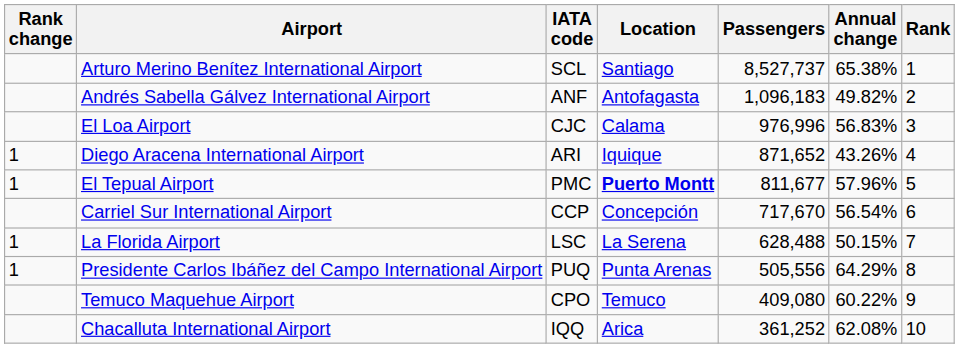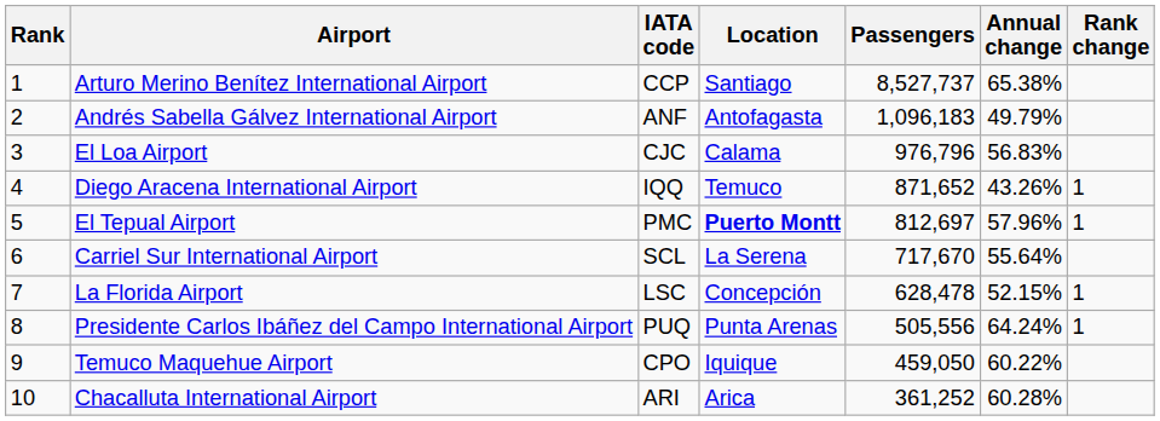columns swapped: Rank <-> Rank change
Arturo Merino Benítez International Airport | IATA code: SCL -> CCP
Andrés Sabella Gálvez International Airport | Annual change: 49.82% -> 49.79%
El Loa Airport | Passengers: 976,996 -> 976,796
Diego Aracena International Airport | IATA code: ARI -> IQQ
Diego Aracena International Airport | Location: Iquique -> Temuco
El Tepual Airport | Passengers: 811,677 -> 812,697
Carriel Sur International Airport | IATA code: CCP -> SCL
Carriel Sur International Airport | Location: Concepción -> La Serena
Carriel Sur International Airport | Annual change: 56.54% -> 55.64%
La Florida Airport | Location: La Serena -> Concepción
La Florida Airport | Passengers: 628,488 -> 628,478
La Florida Airport | Annual change: 50.15% -> 52.15%
Presidente Carlos Ibáñez del Campo International Airport | Annual change: 64.29% -> 64.24%
Temuco Maquehue Airport | Location: Temuco -> Iquique
Temuco Maquehue Airport | Passengers: 409,080 -> 459,050
Chacalluta International Airport | IATA code: IQQ -> ARI
Chacalluta International Airport | Annual change: 62.08% -> 60.28%
